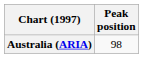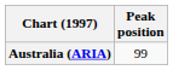Australia (ARIA) | Peak position: 98 -> 99
